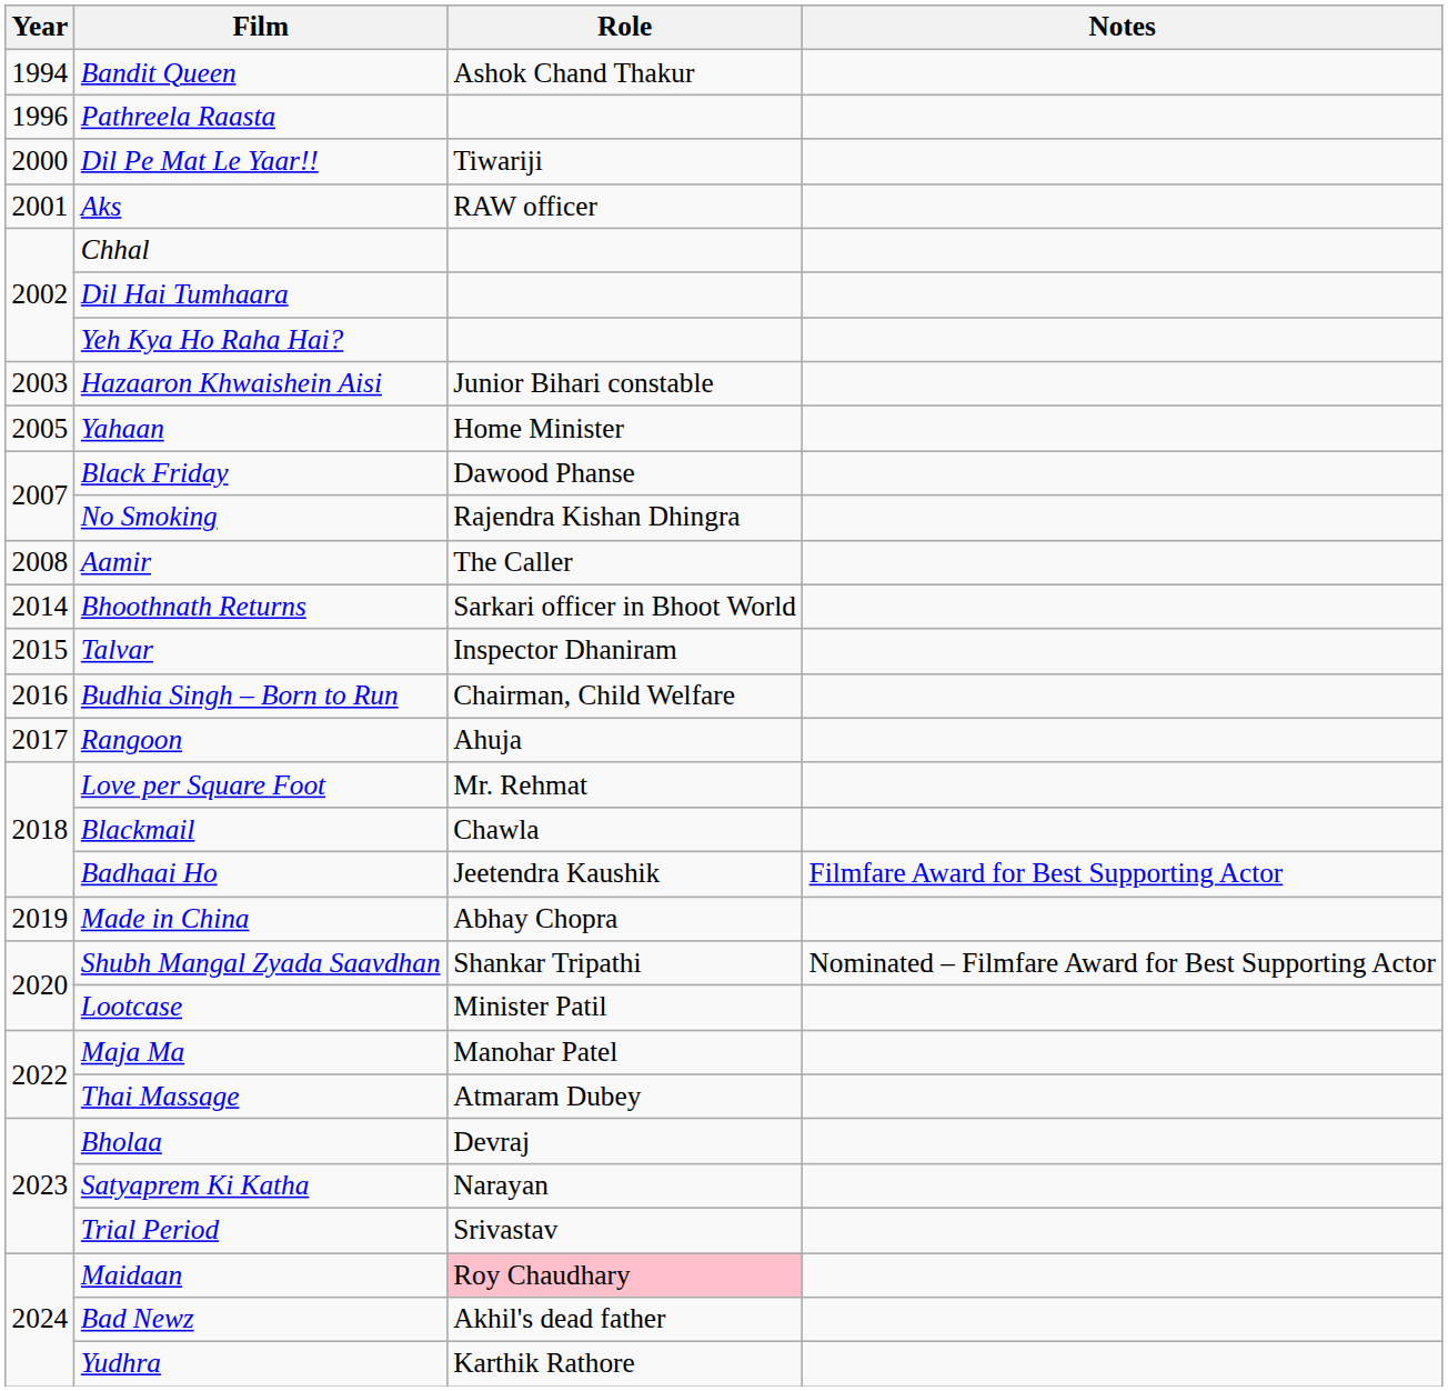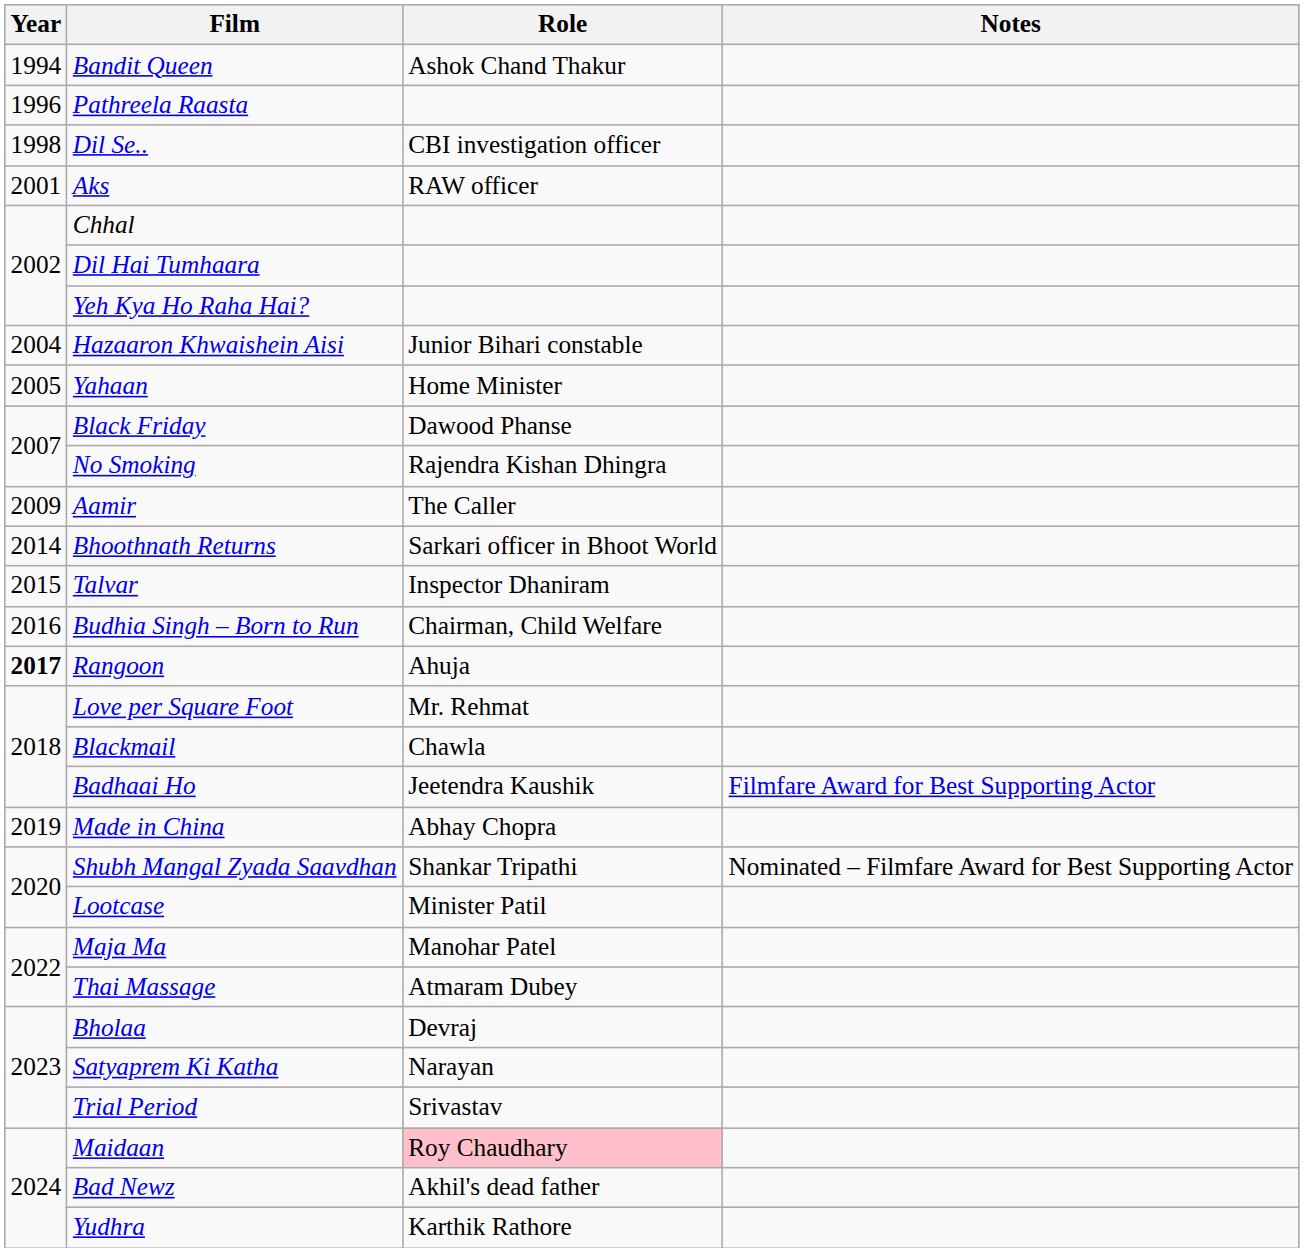+ row: 1998 | Dil Se.. | CBI investigation officer
- row: 2000 | Dil Pe Mat Le Yaar!! | Tiwariji
Hazaaron Khwaishein Aisi | Year: 2003 -> 2004
Aamir | Year: 2008 -> 2009
Rangoon | Year: normal -> bold
